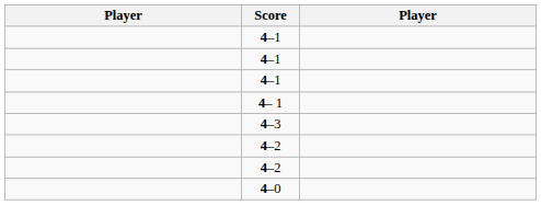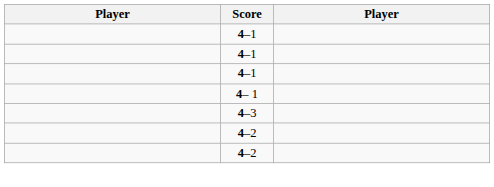- row: 4–0
